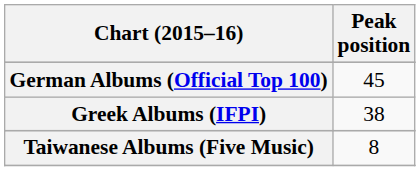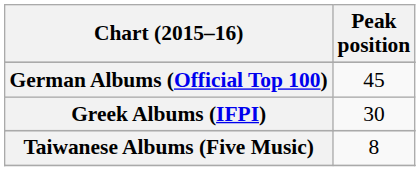Greek Albums (IFPI) | Peak position: 38 -> 30
